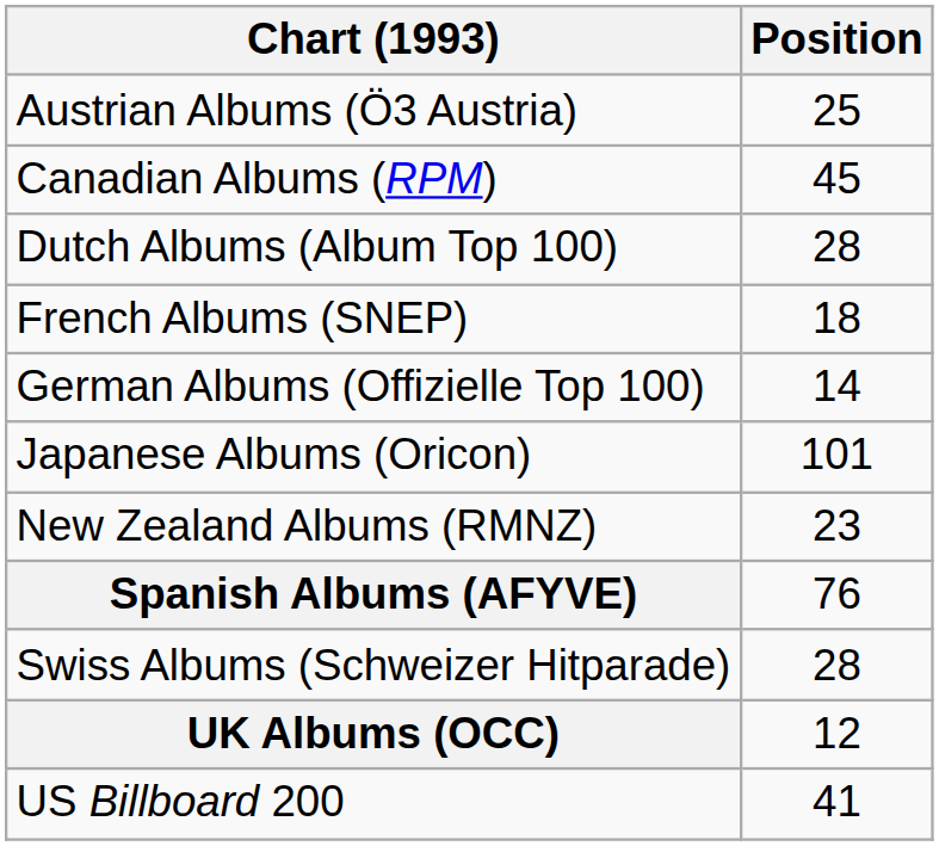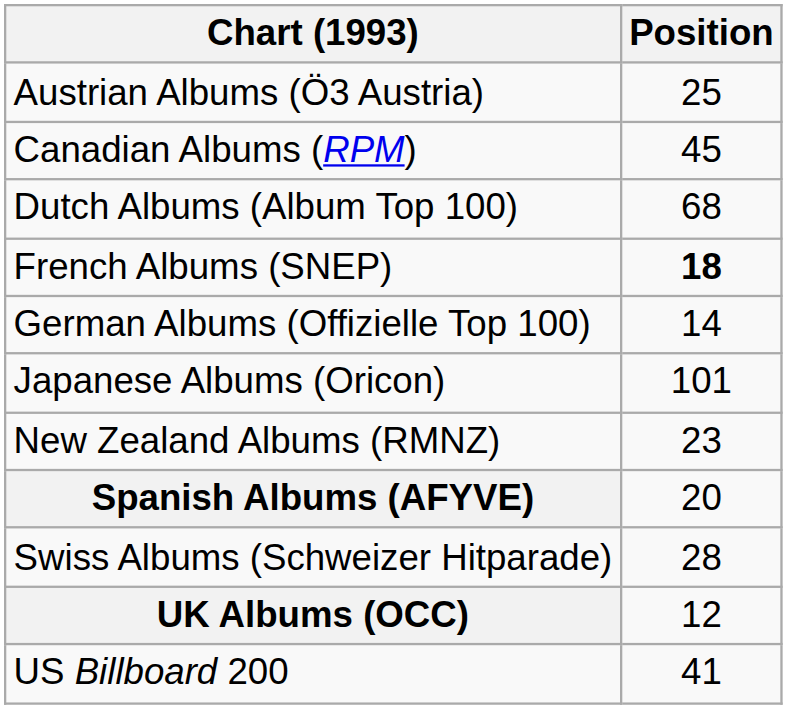Dutch Albums (Album Top 100) | Position: 28 -> 68
French Albums (SNEP) | Position: normal -> bold
Spanish Albums (AFYVE) | Position: 76 -> 20
